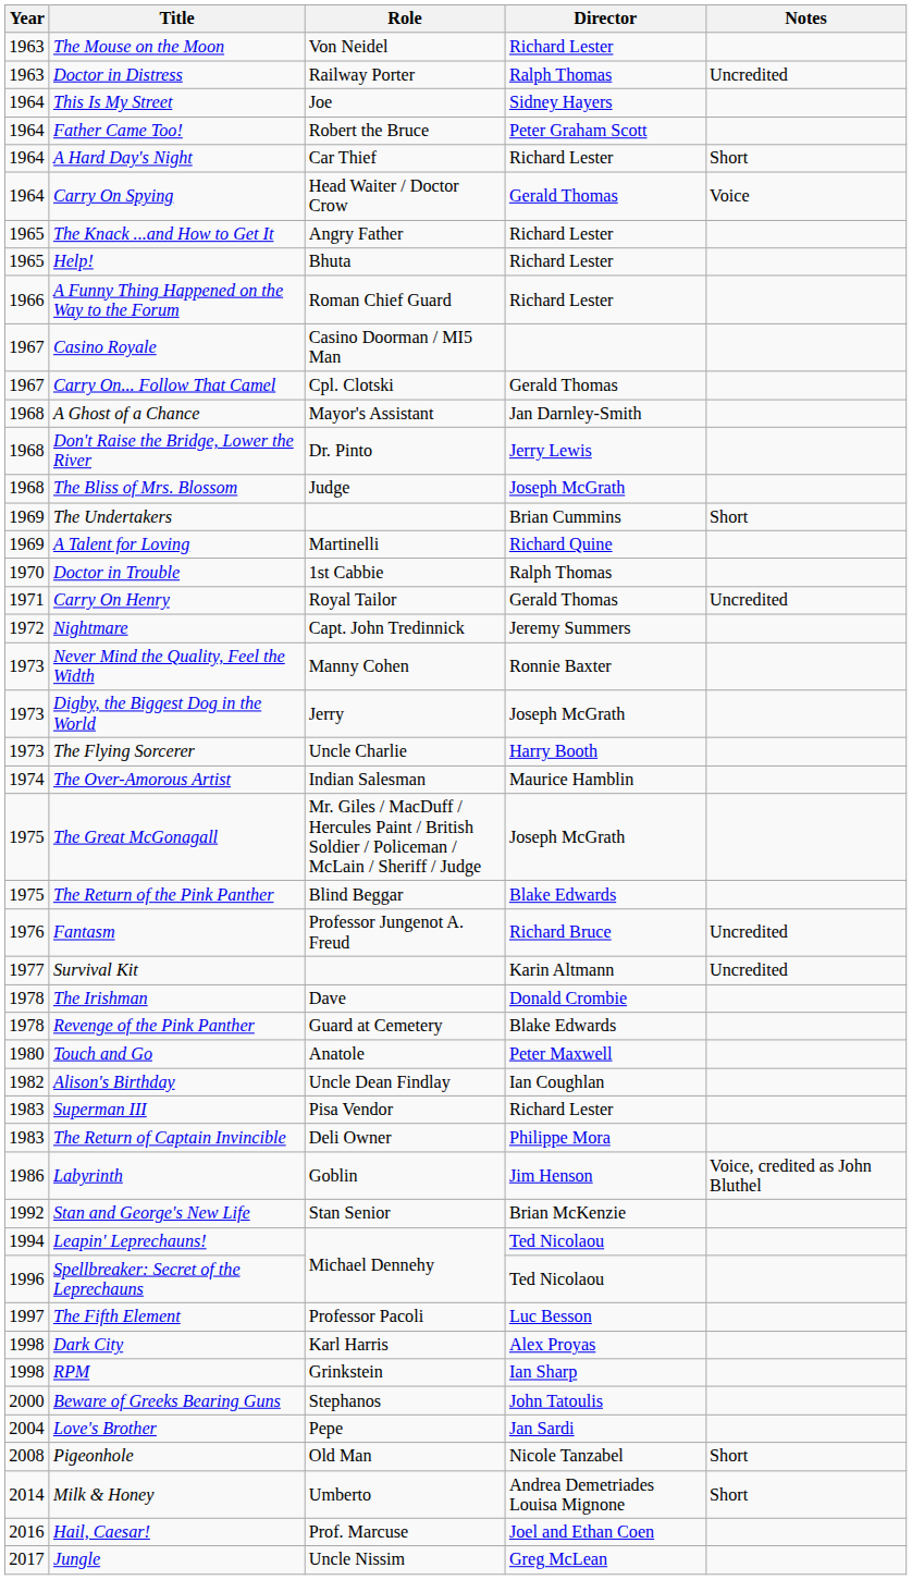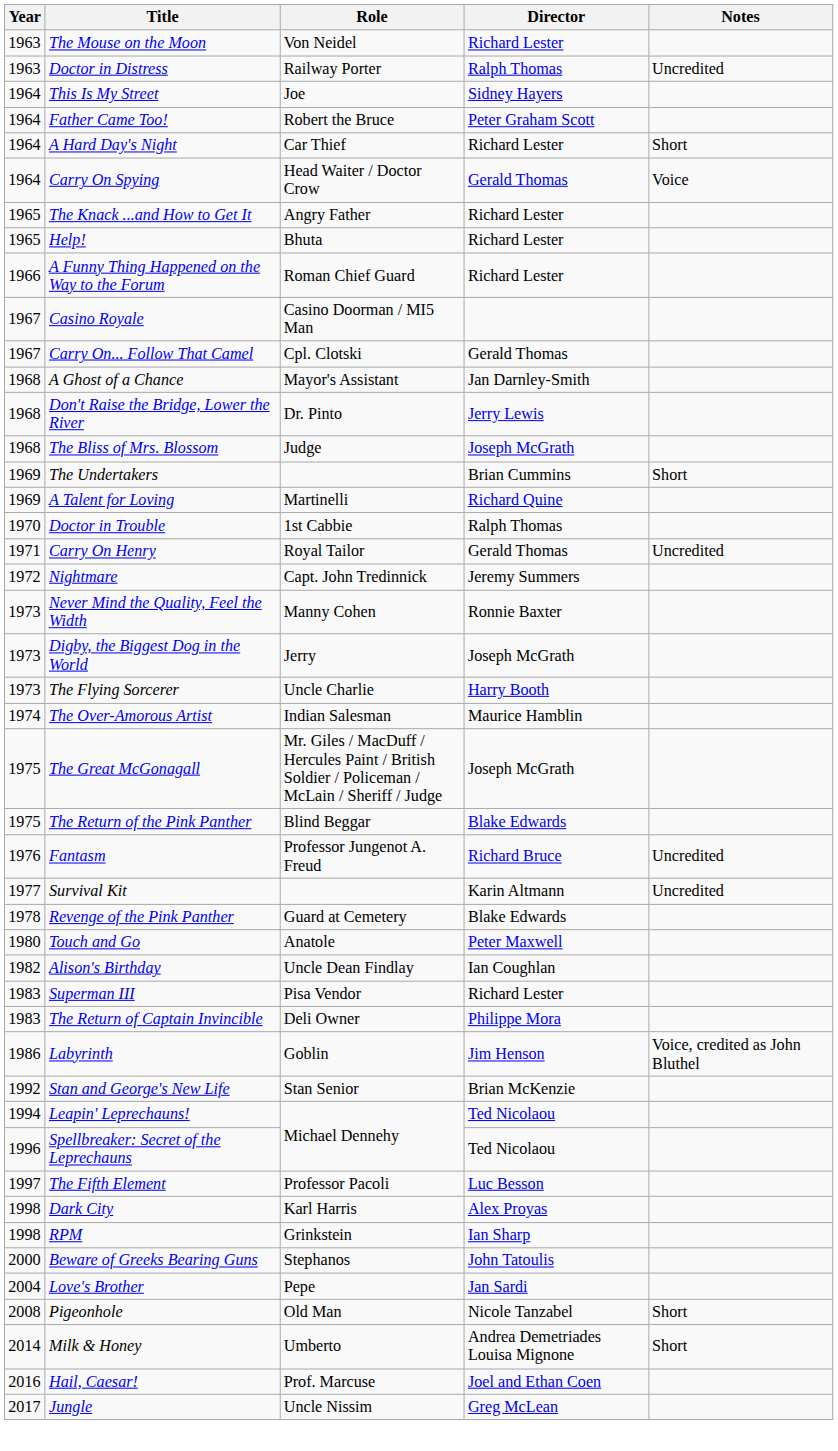- row: 1978 | The Irishman | Dave | Donald Crombie
